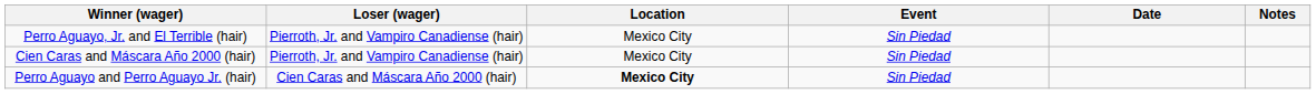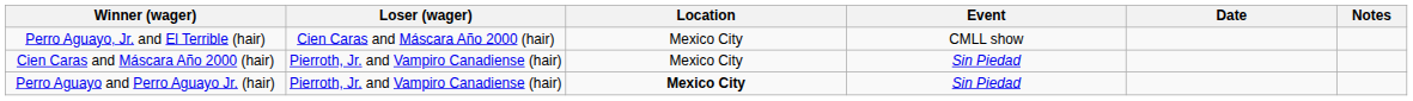Perro Aguayo, Jr. and El Terrible (hair) | Loser (wager): Pierroth, Jr. and Vampiro Canadiense (hair) -> Cien Caras and Máscara Año 2000 (hair)
Perro Aguayo, Jr. and El Terrible (hair) | Event: Sin Piedad -> CMLL show
Perro Aguayo and Perro Aguayo Jr. (hair) | Loser (wager): Cien Caras and Máscara Año 2000 (hair) -> Pierroth, Jr. and Vampiro Canadiense (hair)
